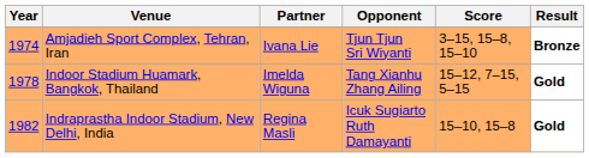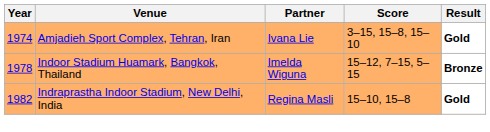- column: Opponent | Tjun Tjun Sri Wiyanti | Tang Xianhu Zhang Ailing | Icuk Sugiarto Ruth Damayanti
Amjadieh Sport Complex, Tehran, Iran | Result: Bronze -> Gold
Indoor Stadium Huamark, Bangkok, Thailand | Result: Gold -> Bronze
